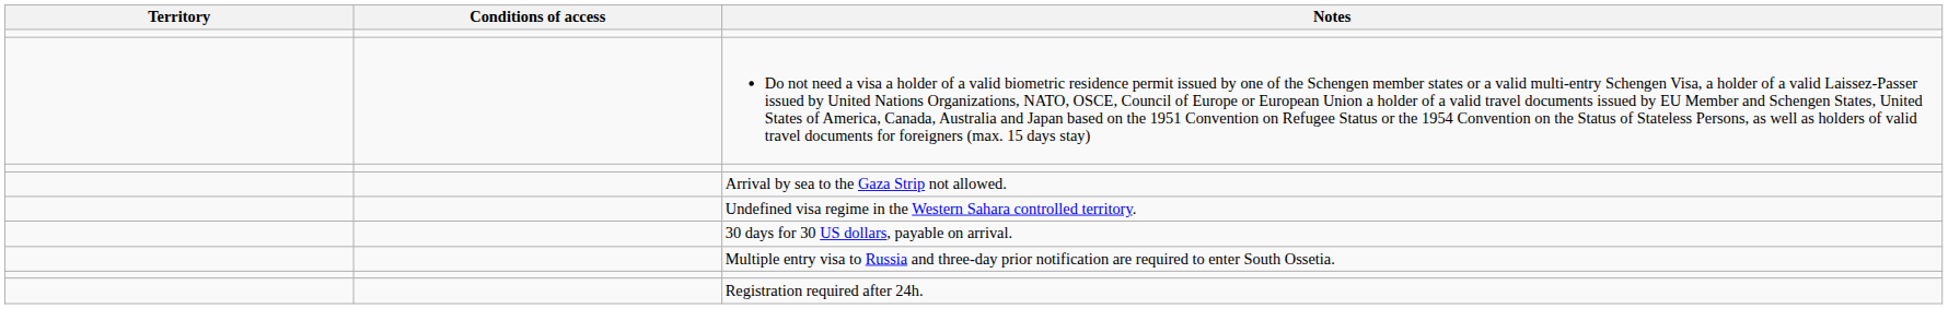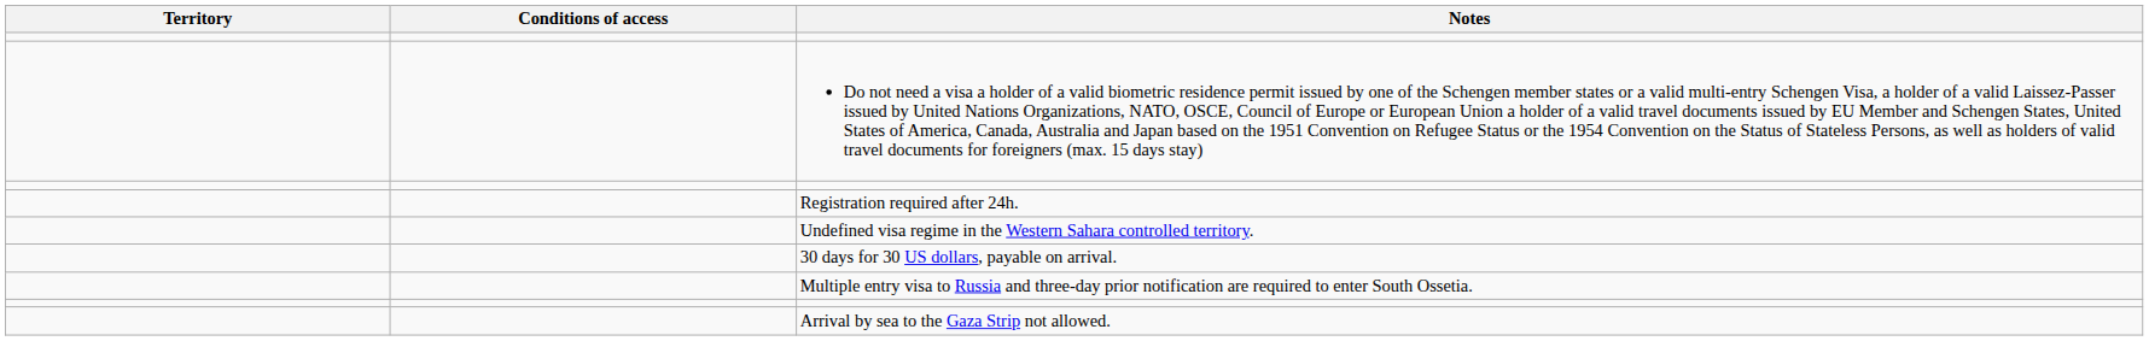rows swapped: Arrival by sea to the Gaza Strip not allowed. <-> Registration required after 24h.
